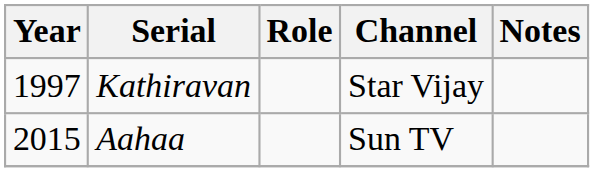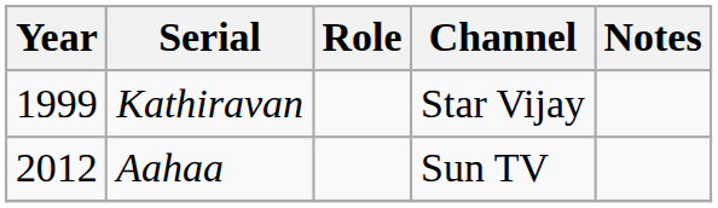Kathiravan | Year: 1997 -> 1999
Aahaa | Year: 2015 -> 2012
